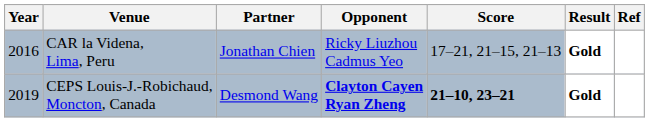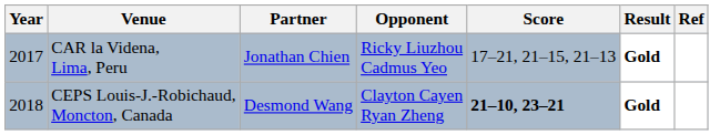CAR la Videna, Lima, Peru | Year: 2016 -> 2017
CEPS Louis-J.-Robichaud, Moncton, Canada | Year: 2019 -> 2018
CEPS Louis-J.-Robichaud, Moncton, Canada | Opponent: bold -> normal
